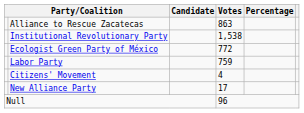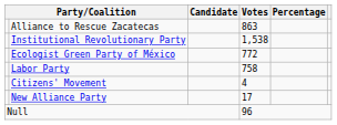Labor Party | Votes: 759 -> 758
